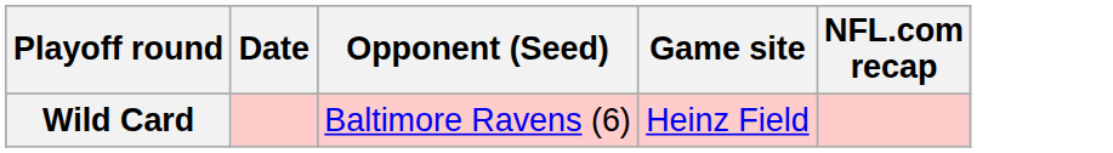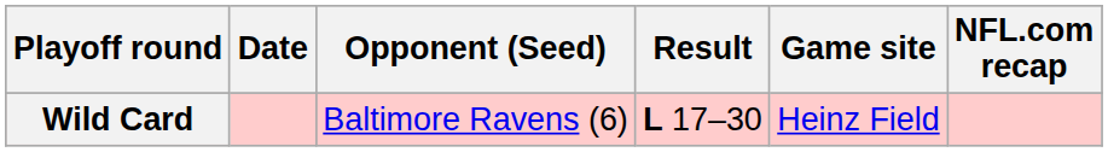+ column: Result | L 17–30
